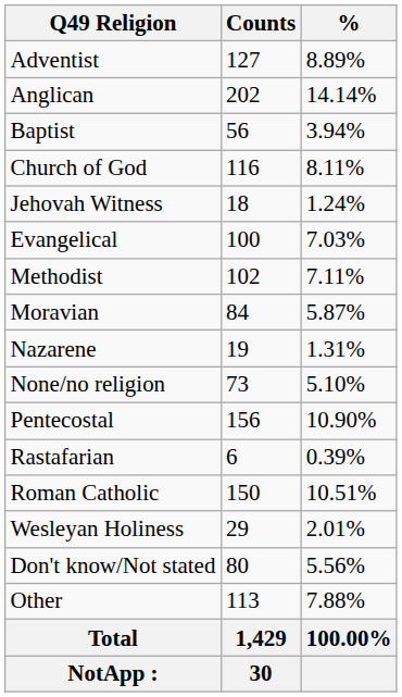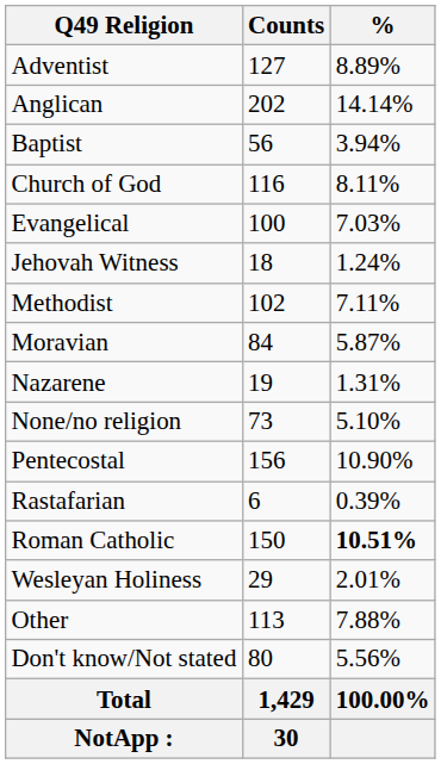rows swapped: Evangelical <-> Jehovah Witness
Roman Catholic | %: normal -> bold
rows swapped: Other <-> Don't know/Not stated
